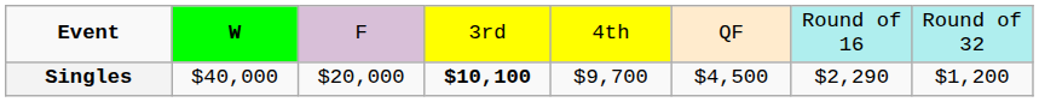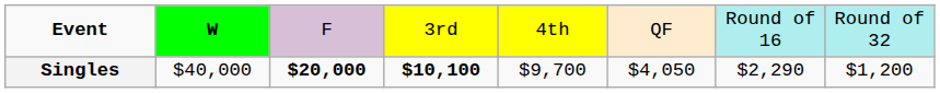Singles | column 3: normal -> bold
Singles | column 6: $4,500 -> $4,050
